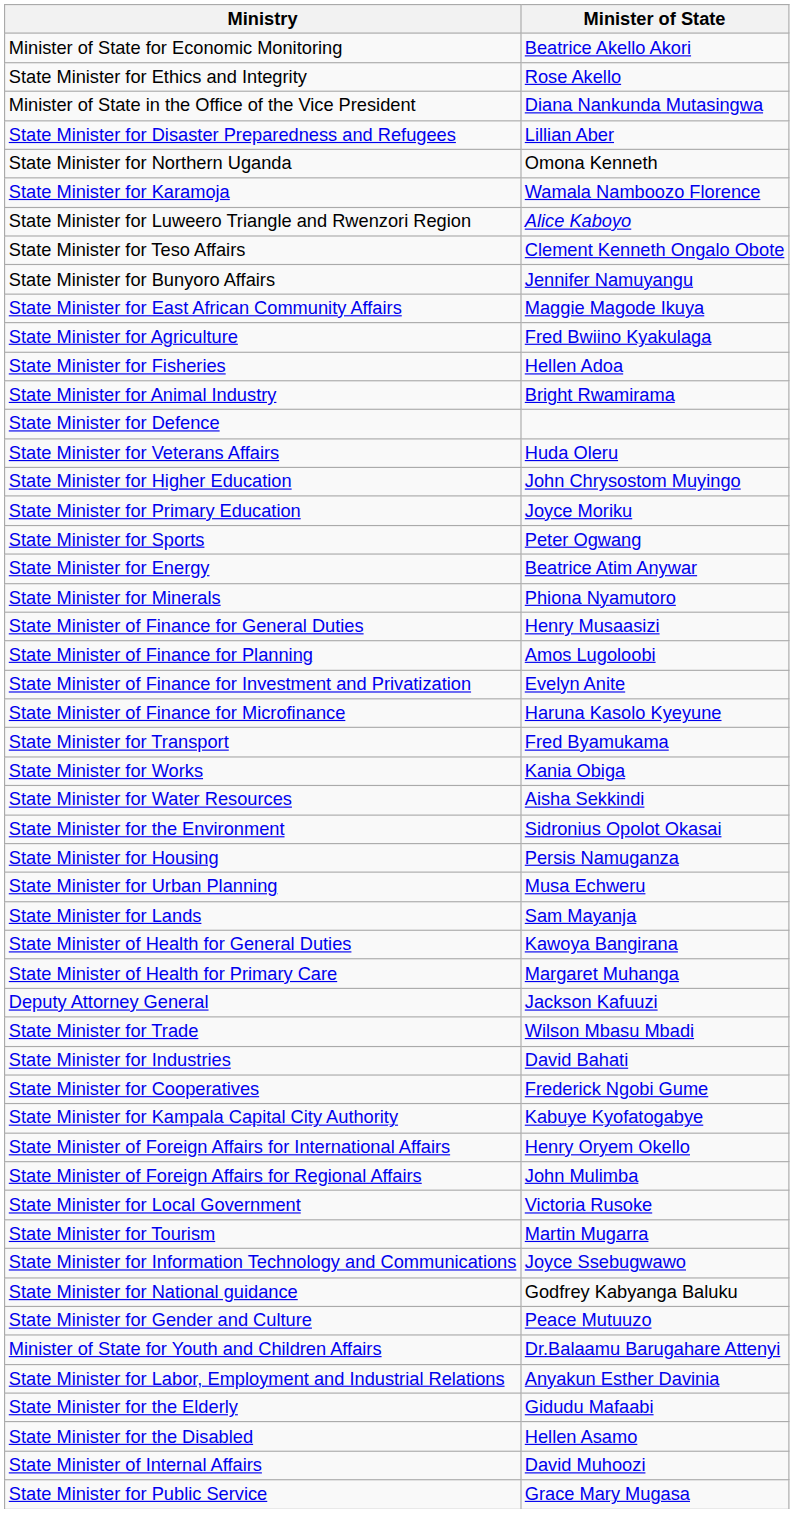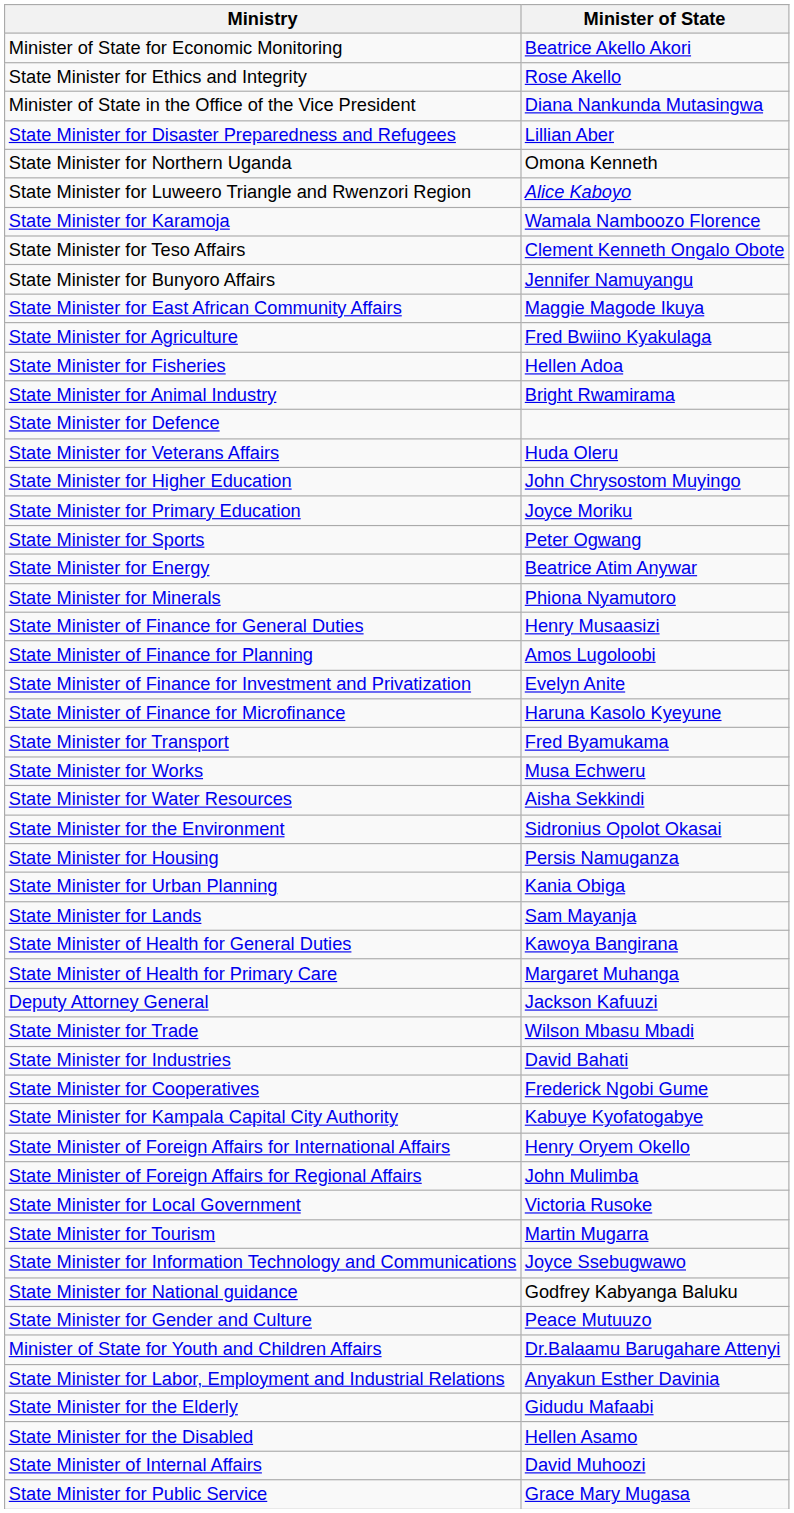rows swapped: State Minister for Karamoja <-> State Minister for Luweero Triangle and Rwenzori Region
State Minister for Works | Minister of State: Kania Obiga -> Musa Echweru
State Minister for Urban Planning | Minister of State: Musa Echweru -> Kania Obiga
